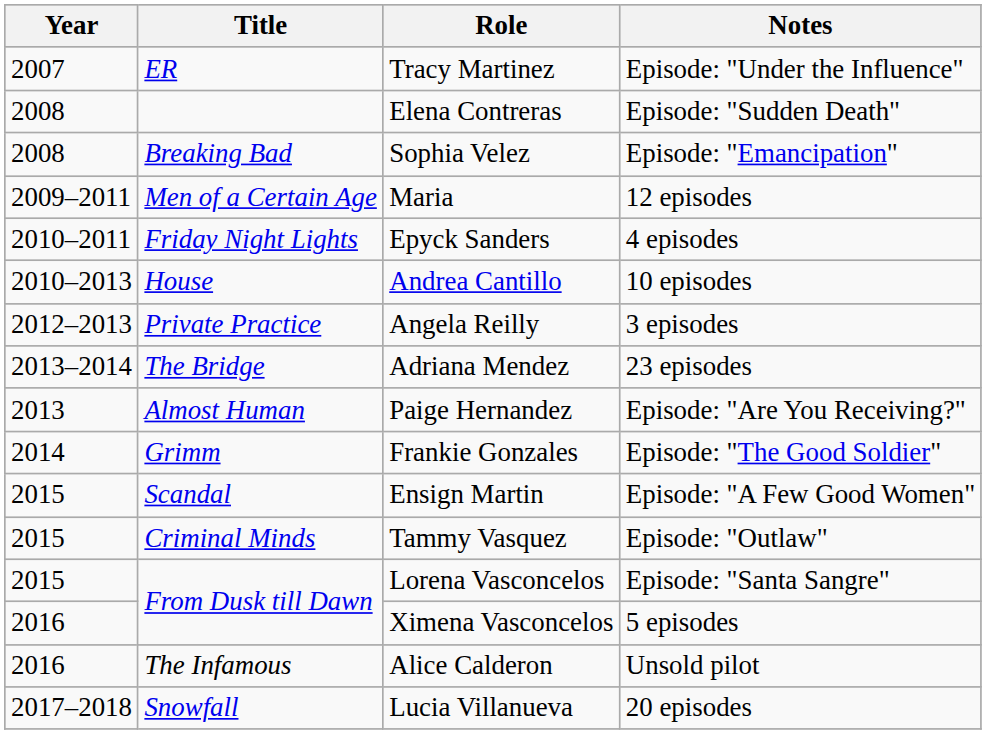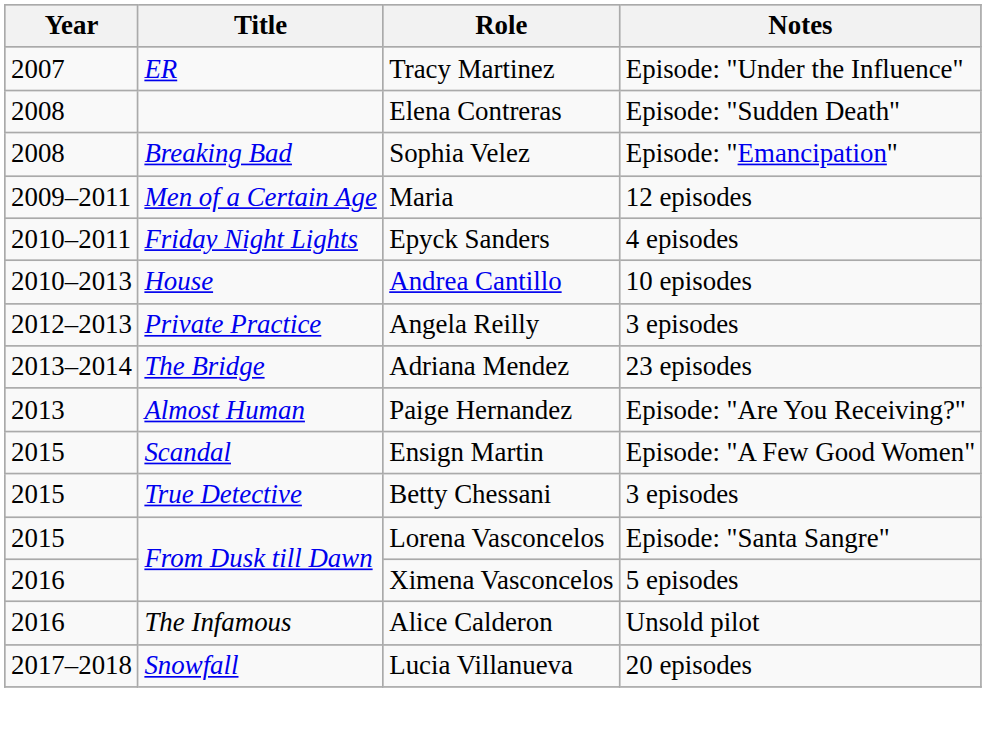- row: 2014 | Grimm | Frankie Gonzales | Episode: "The Good Soldier"
+ row: 2015 | True Detective | Betty Chessani | 3 episodes
- row: 2015 | Criminal Minds | Tammy Vasquez | Episode: "Outlaw"
